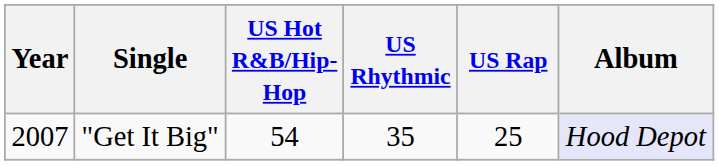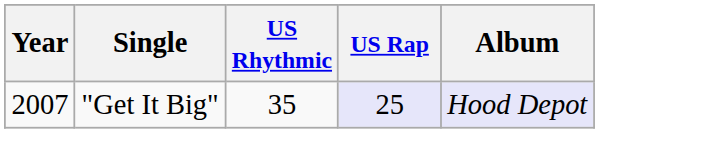- column: US Hot R&B/Hip-Hop | 54
"Get It Big" | US Rap: no background -> lavender background
